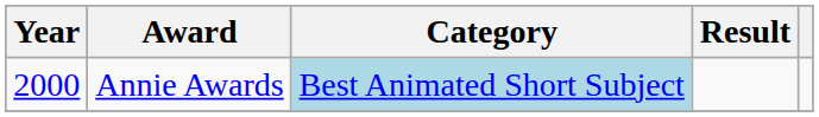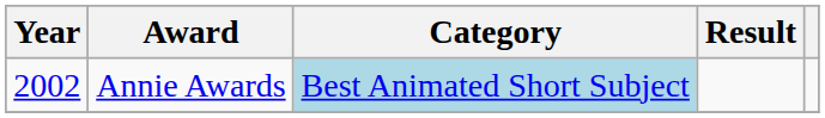Annie Awards | Year: 2000 -> 2002
